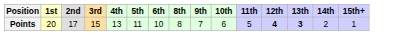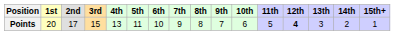+ column: 7th | 9
Points | 13th: bold -> normal
